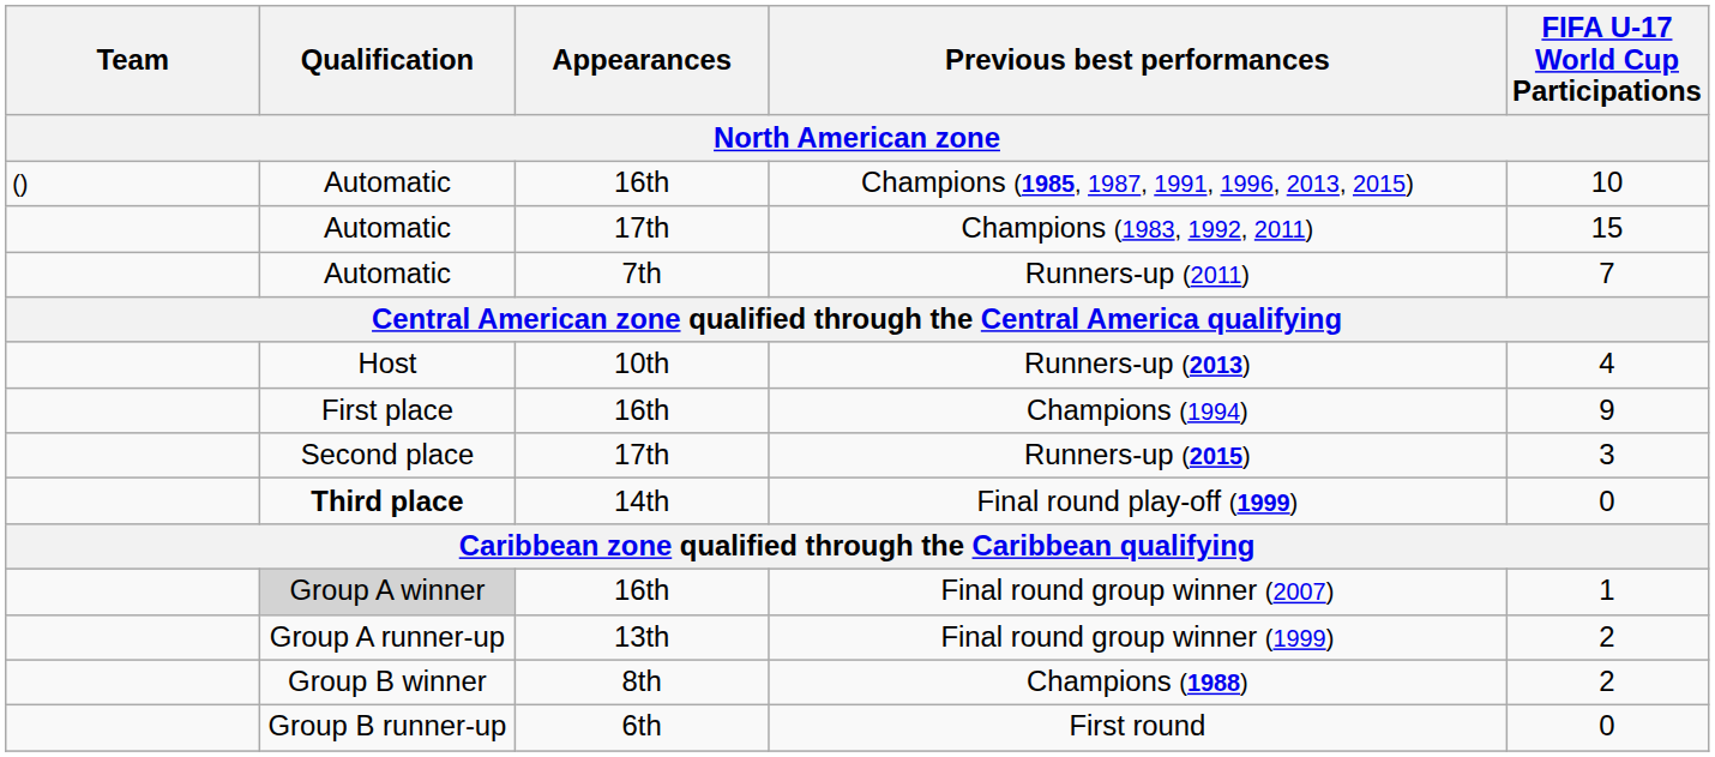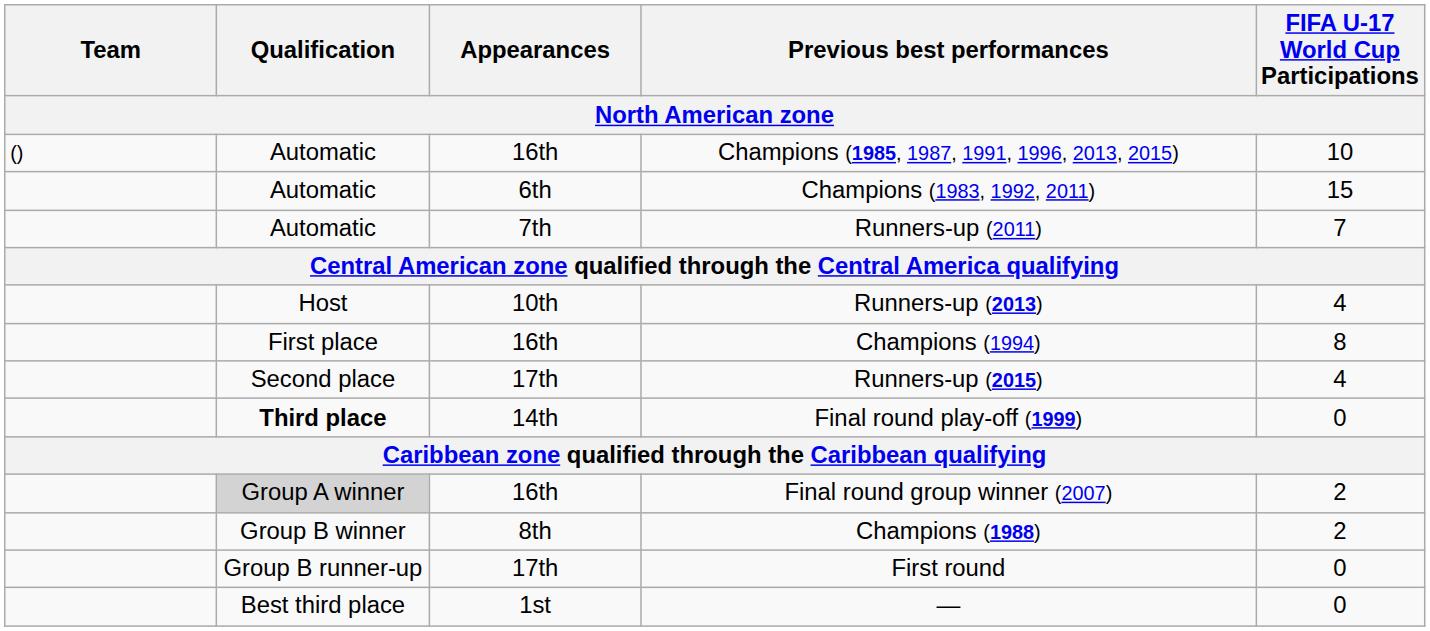Champions (1983, 1992, 2011) | Appearances: 17th -> 6th
Champions (1994) | FIFA U-17 World Cup Participations: 9 -> 8
Runners-up (2015) | FIFA U-17 World Cup Participations: 3 -> 4
Final round group winner (2007) | FIFA U-17 World Cup Participations: 1 -> 2
- row: Group A runner-up | 13th | Final round group winner (1999) | 2
First round | Appearances: 6th -> 17th
+ row: Best third place | 1st | — | 0
